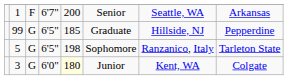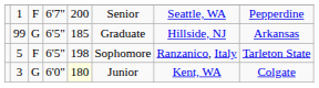1 | column 8: Arkansas -> Pepperdine
99 | column 8: Pepperdine -> Arkansas
5 | column 3: G -> F
